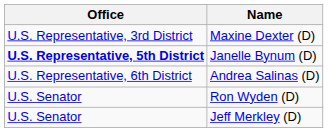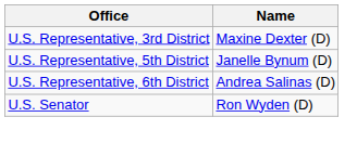Janelle Bynum (D) | Office: bold -> normal
- row: U.S. Senator | Jeff Merkley (D)
